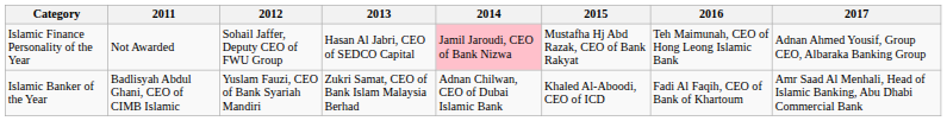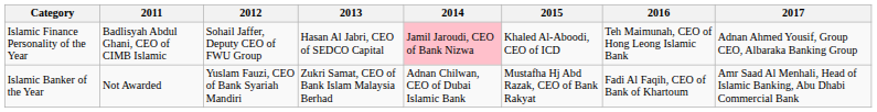Islamic Finance Personality of the Year | 2011: Not Awarded -> Badlisyah Abdul Ghani, CEO of CIMB Islamic
Islamic Finance Personality of the Year | 2015: Mustafha Hj Abd Razak, CEO of Bank Rakyat -> Khaled Al-Aboodi, CEO of ICD
Islamic Banker of the Year | 2011: Badlisyah Abdul Ghani, CEO of CIMB Islamic -> Not Awarded
Islamic Banker of the Year | 2015: Khaled Al-Aboodi, CEO of ICD -> Mustafha Hj Abd Razak, CEO of Bank Rakyat
